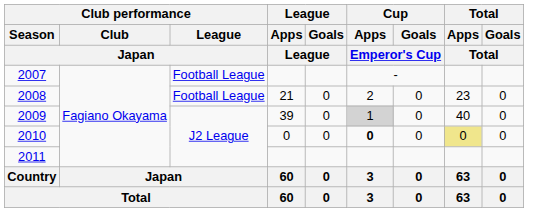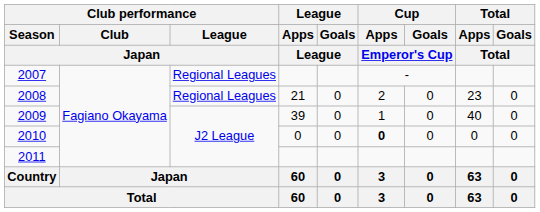2007 | Club performance / League / Japan: Football League -> Regional Leagues
2008 | Club performance / League / Japan: Football League -> Regional Leagues
2009 | Cup / Apps / Emperor's Cup: lightgrey background -> no background
2010 | Total / Apps / Total: khaki background -> no background
